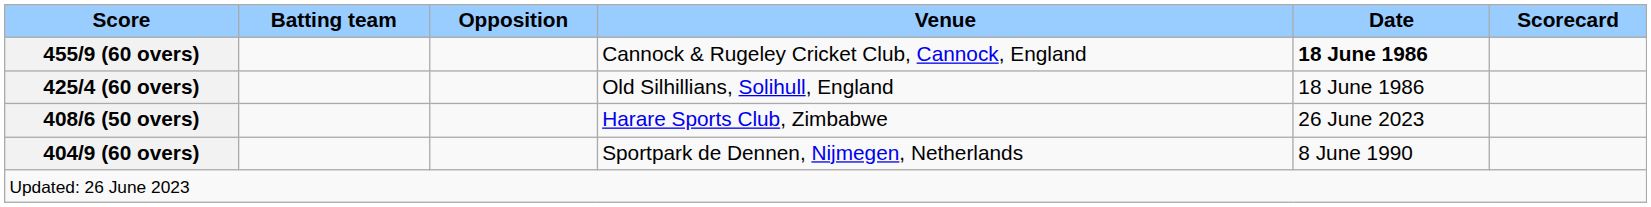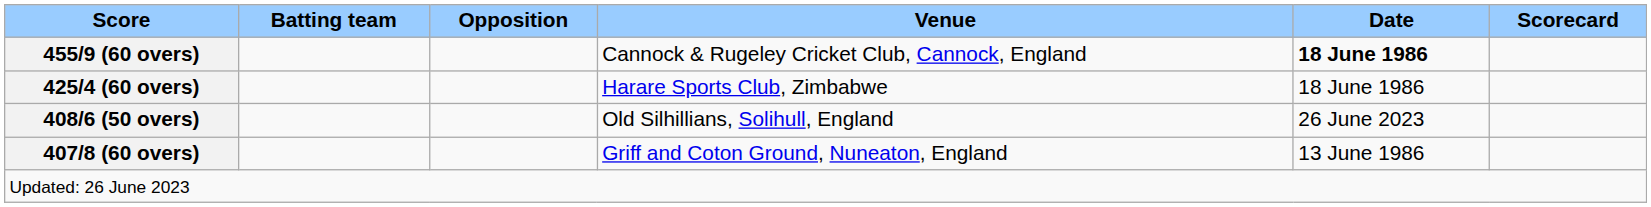425/4 (60 overs) | Venue: Old Silhillians, Solihull, England -> Harare Sports Club, Zimbabwe
408/6 (50 overs) | Venue: Harare Sports Club, Zimbabwe -> Old Silhillians, Solihull, England
+ row: 407/8 (60 overs) | Griff and Coton Ground, Nuneaton, England | 13 June 1986
- row: 404/9 (60 overs) | Sportpark de Dennen, Nijmegen, Netherlands | 8 June 1990
